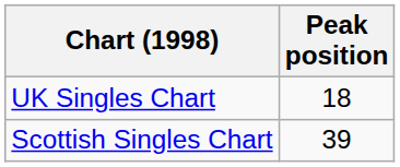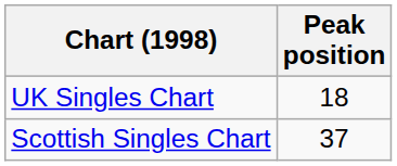Scottish Singles Chart | Peak position: 39 -> 37
